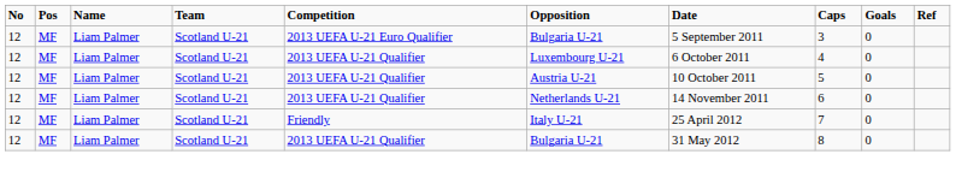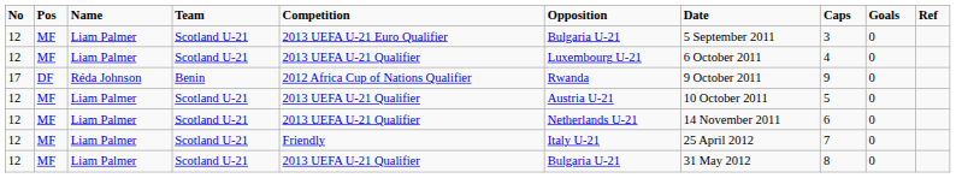+ row: 17 | DF | Réda Johnson | Benin | 2012 Africa Cup of Nations Qualifier | Rwanda | 9 October 2011 | 9 | 0
